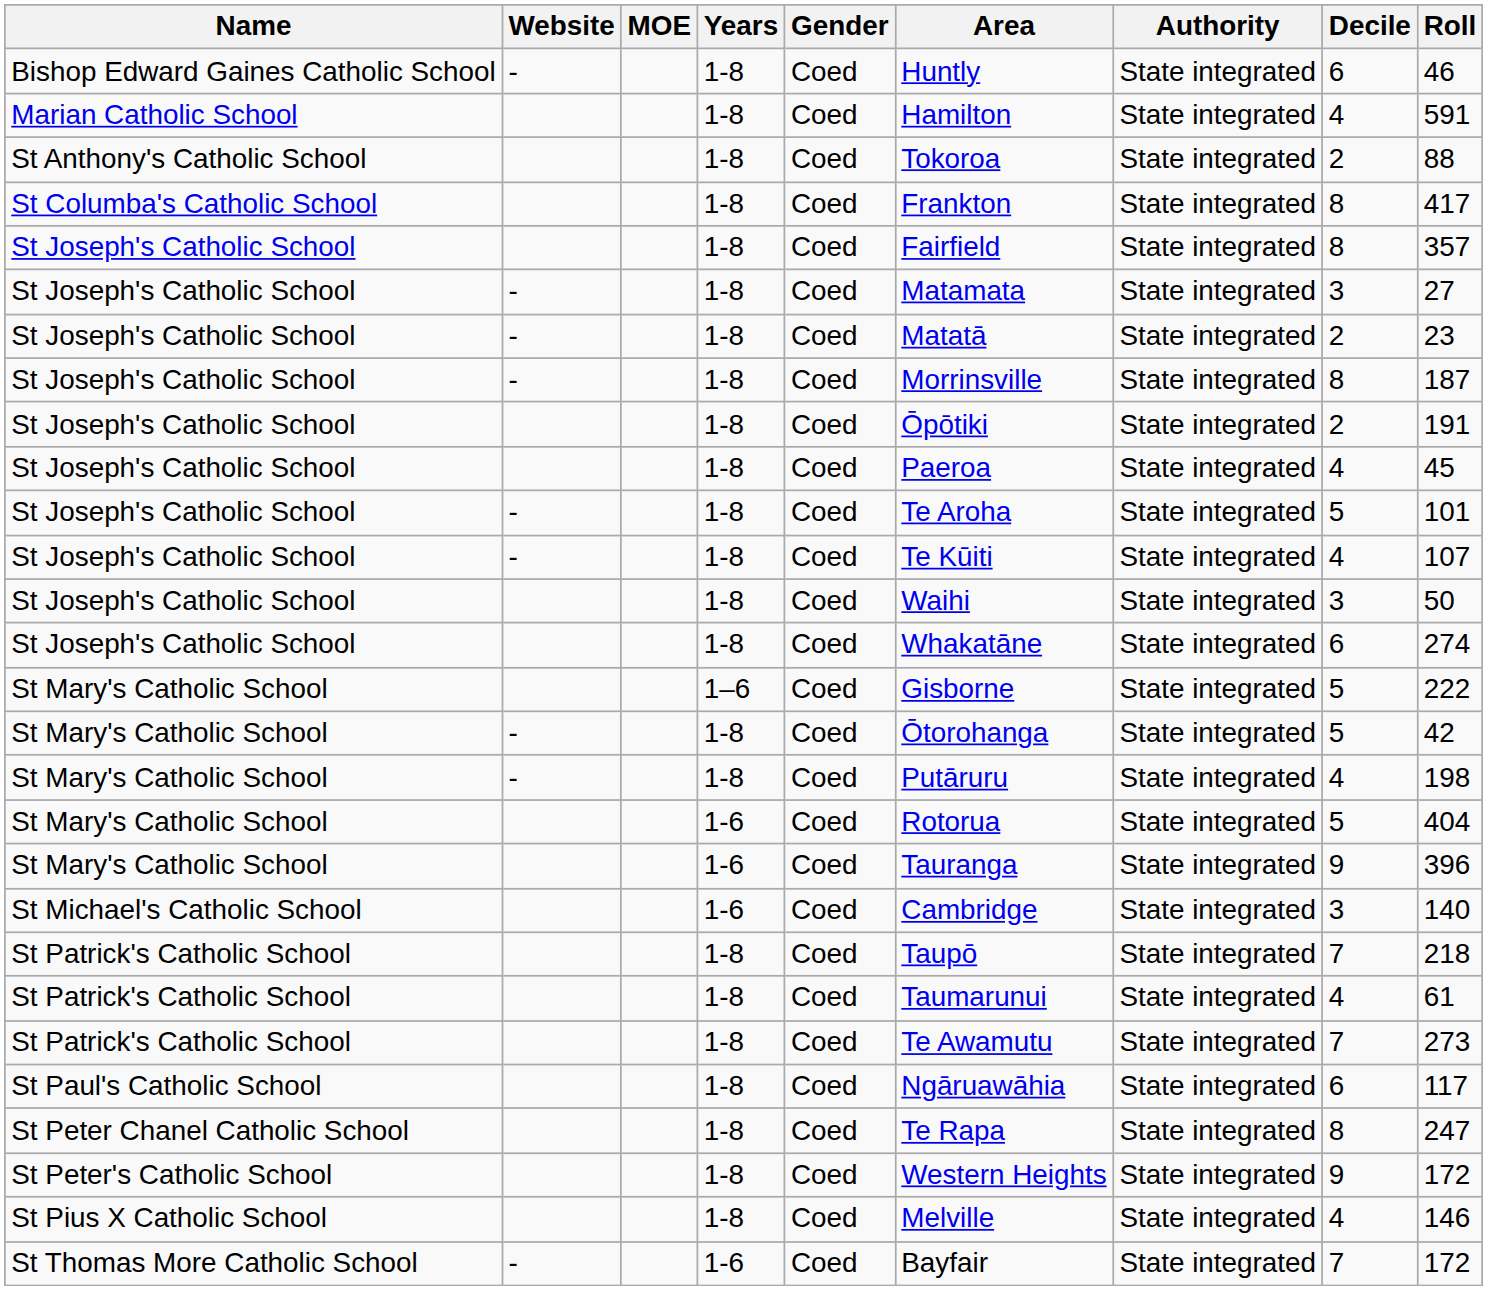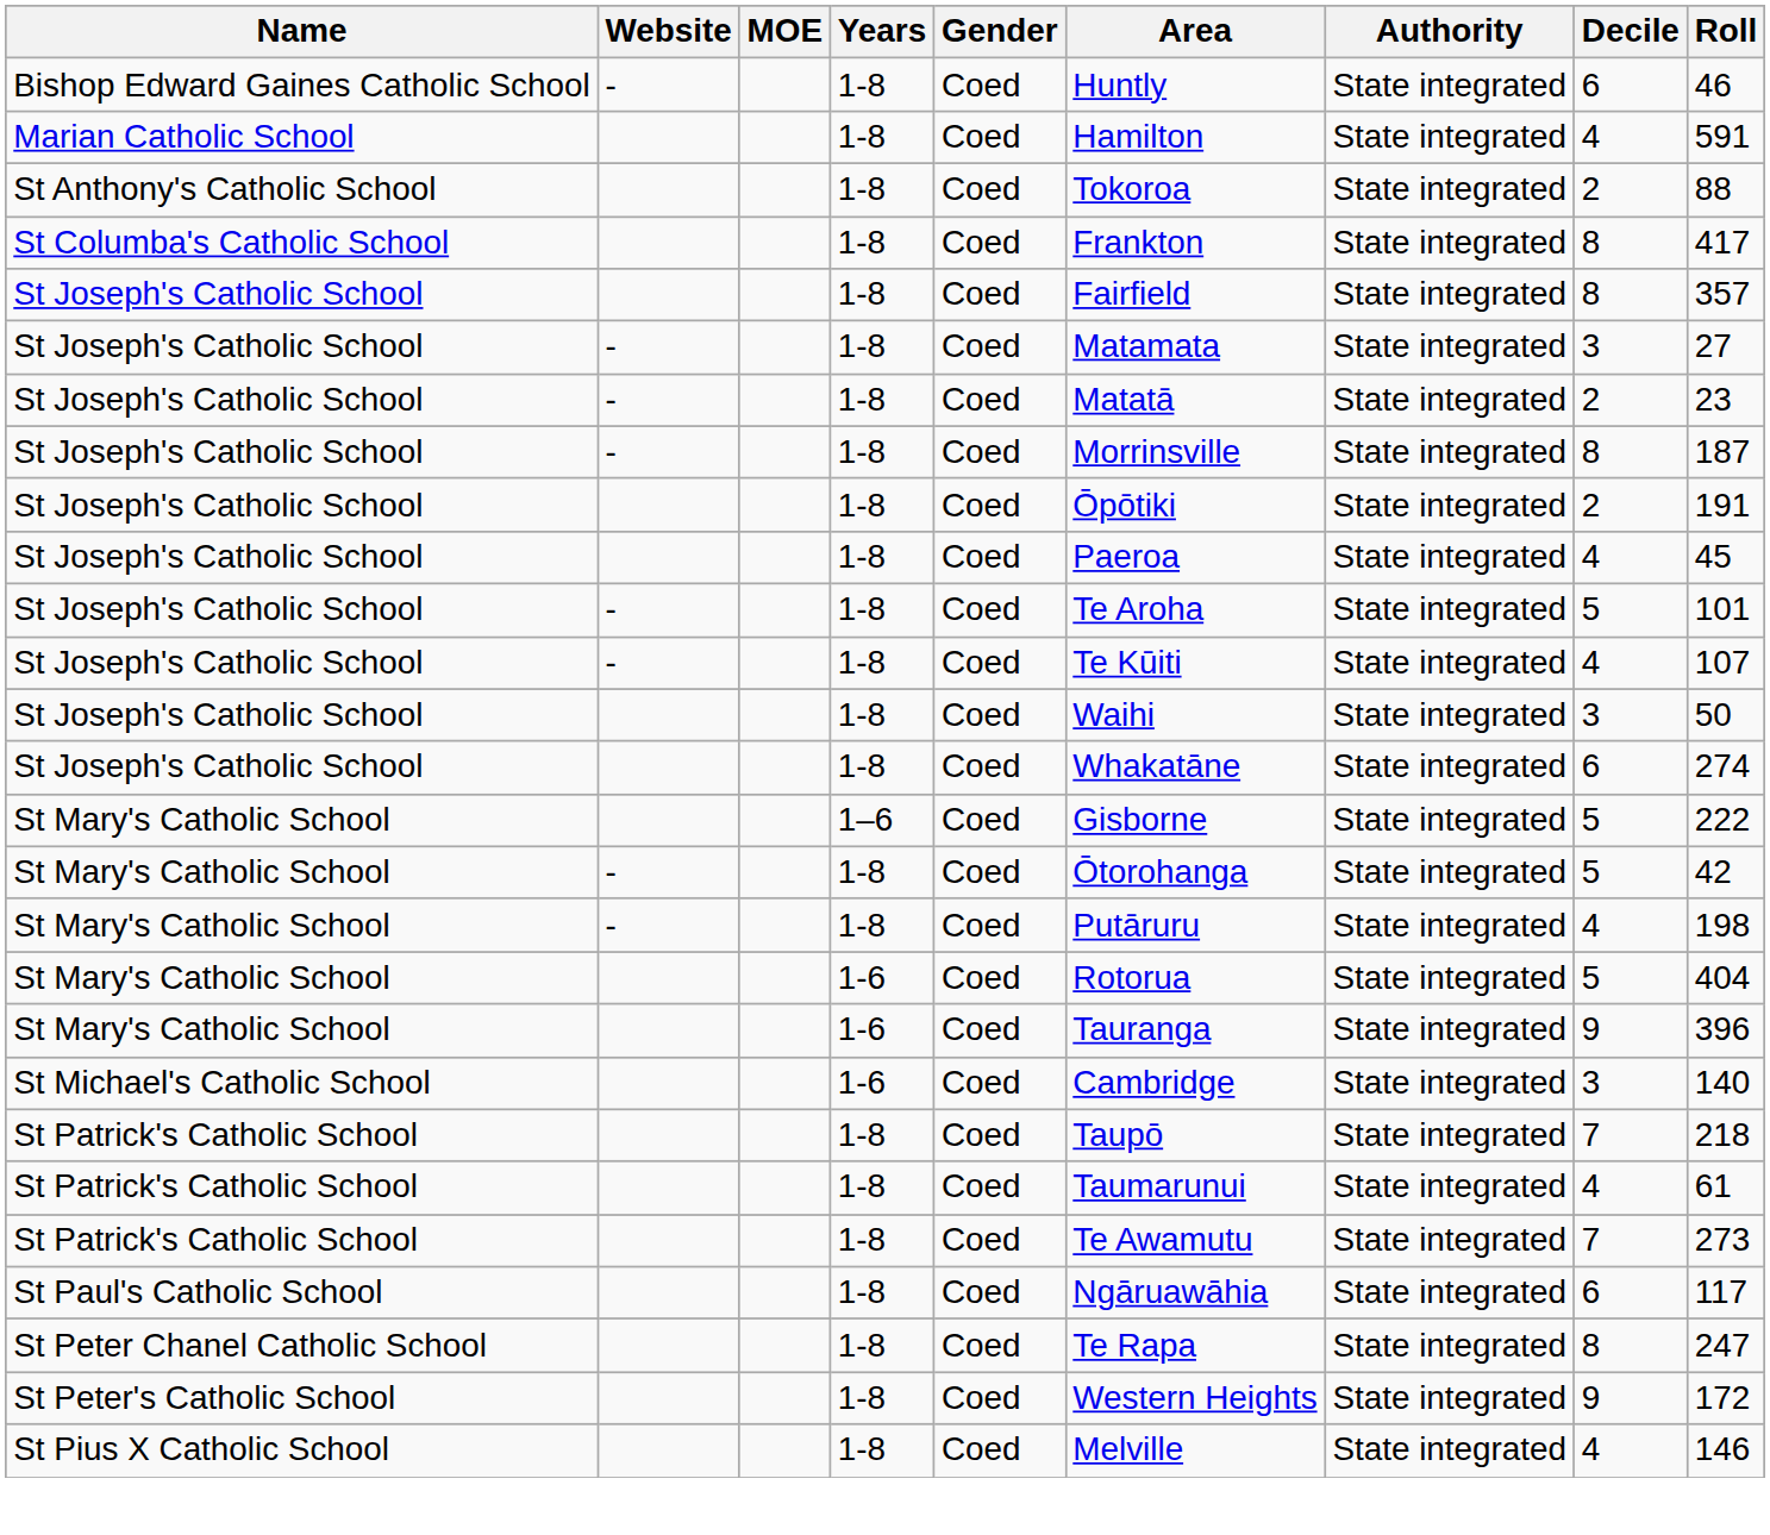- row: St Thomas More Catholic School | - | 1-6 | Coed | Bayfair | State integrated | 7 | 172
